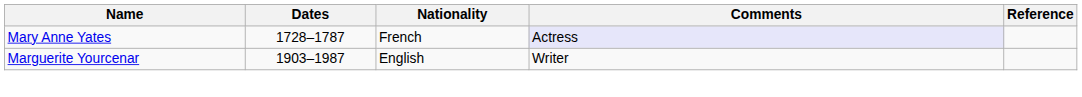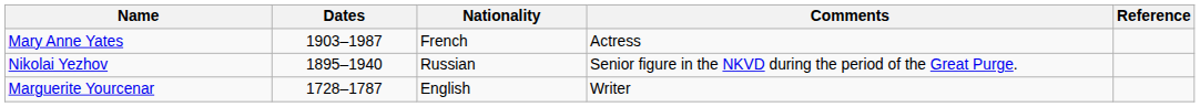Mary Anne Yates | Dates: 1728–1787 -> 1903–1987
Mary Anne Yates | Comments: lavender background -> no background
+ row: Nikolai Yezhov | 1895–1940 | Russian | Senior figure in the NKVD during the period of the Great Purge.
Marguerite Yourcenar | Dates: 1903–1987 -> 1728–1787
